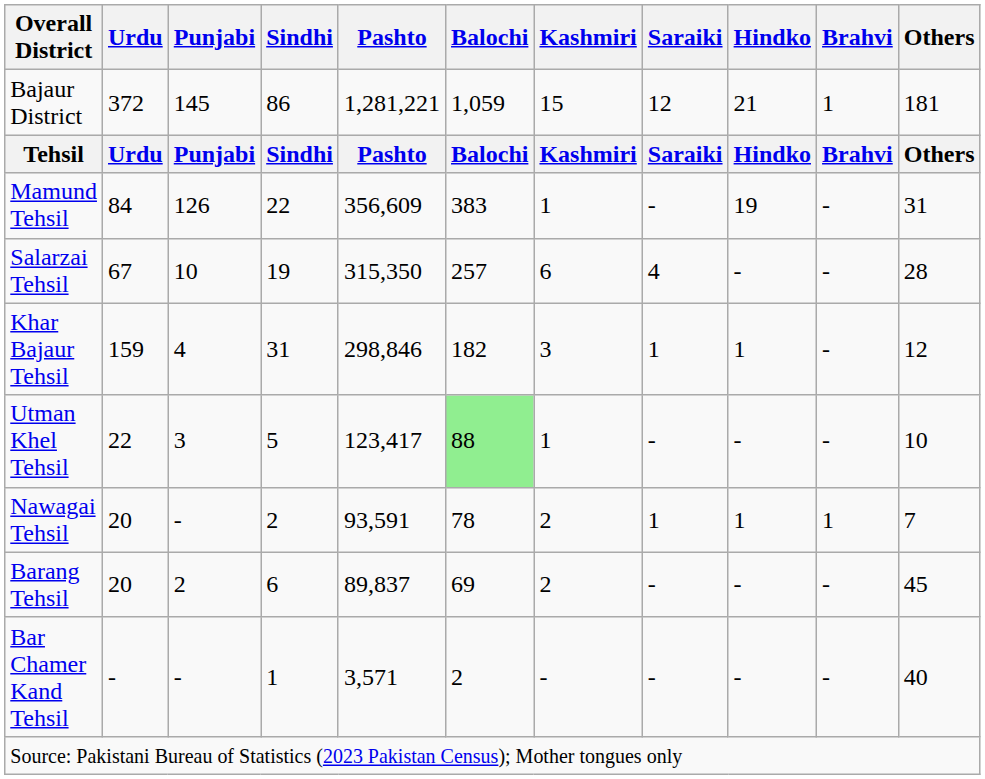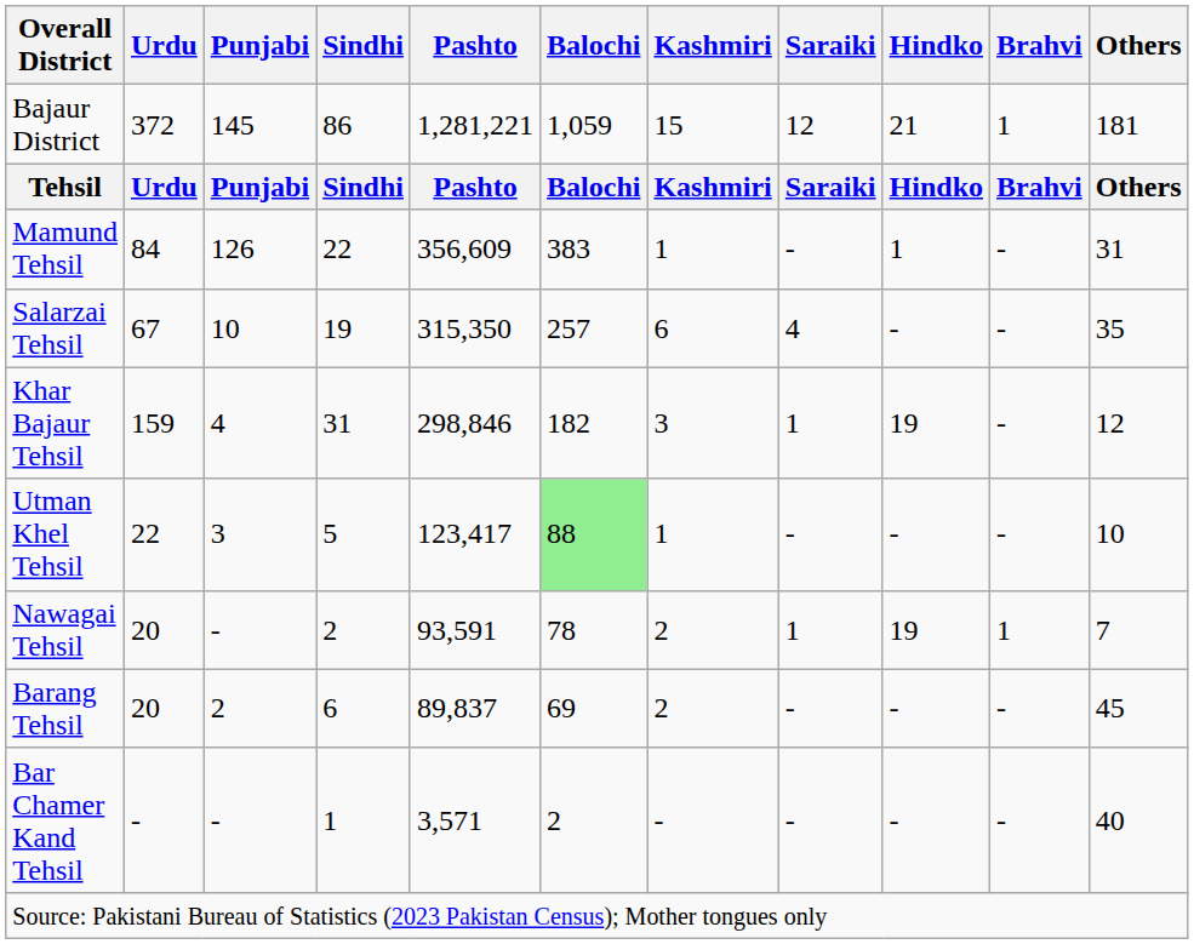Mamund Tehsil | Hindko: 19 -> 1
Salarzai Tehsil | Others: 28 -> 35
Khar Bajaur Tehsil | Hindko: 1 -> 19
Nawagai Tehsil | Hindko: 1 -> 19
